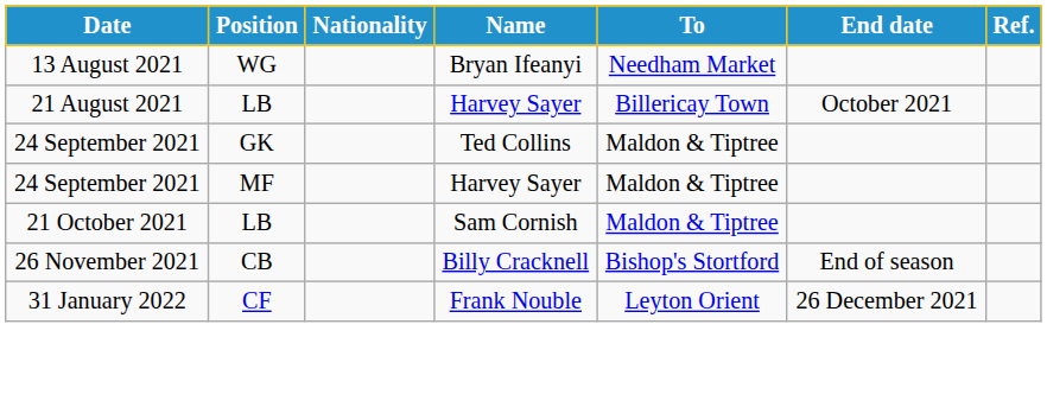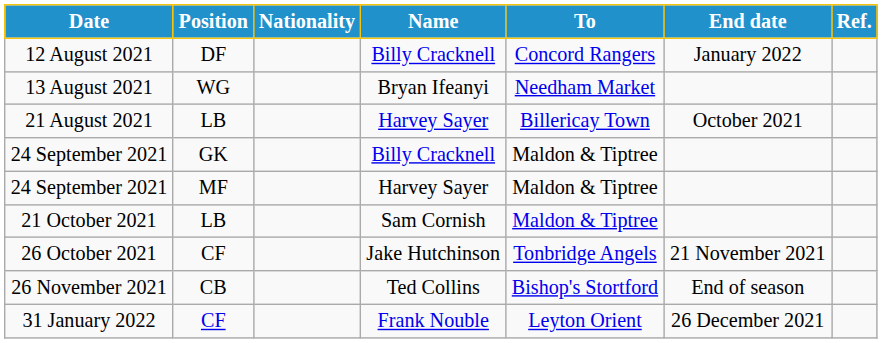+ row: 12 August 2021 | DF | Billy Cracknell | Concord Rangers | January 2022
24 September 2021 / GK | Name: Ted Collins -> Billy Cracknell
+ row: 26 October 2021 | CF | Jake Hutchinson | Tonbridge Angels | 21 November 2021
26 November 2021 | Name: Billy Cracknell -> Ted Collins
